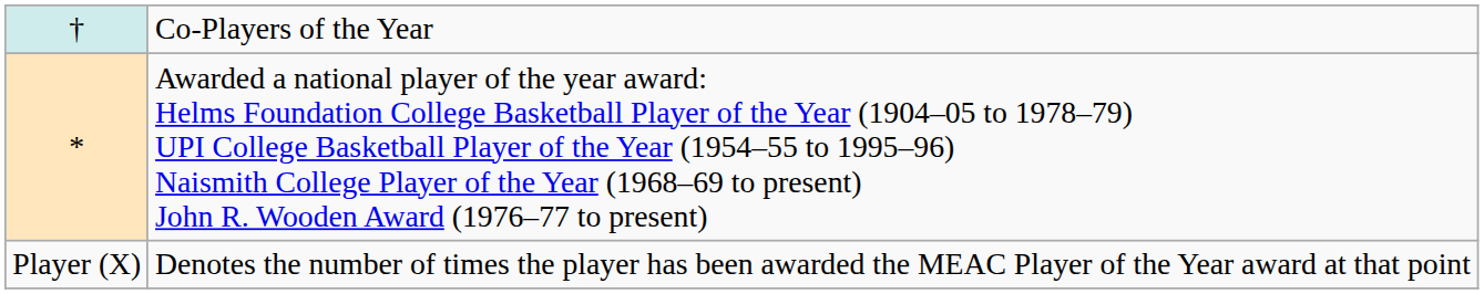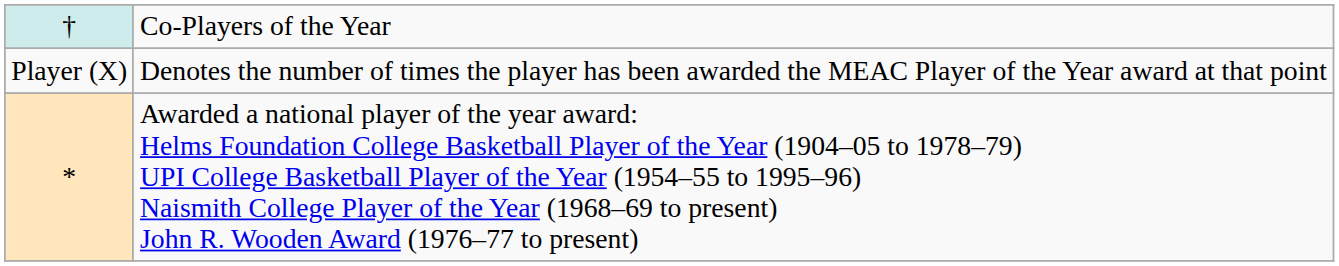rows swapped: * <-> Player (X)
